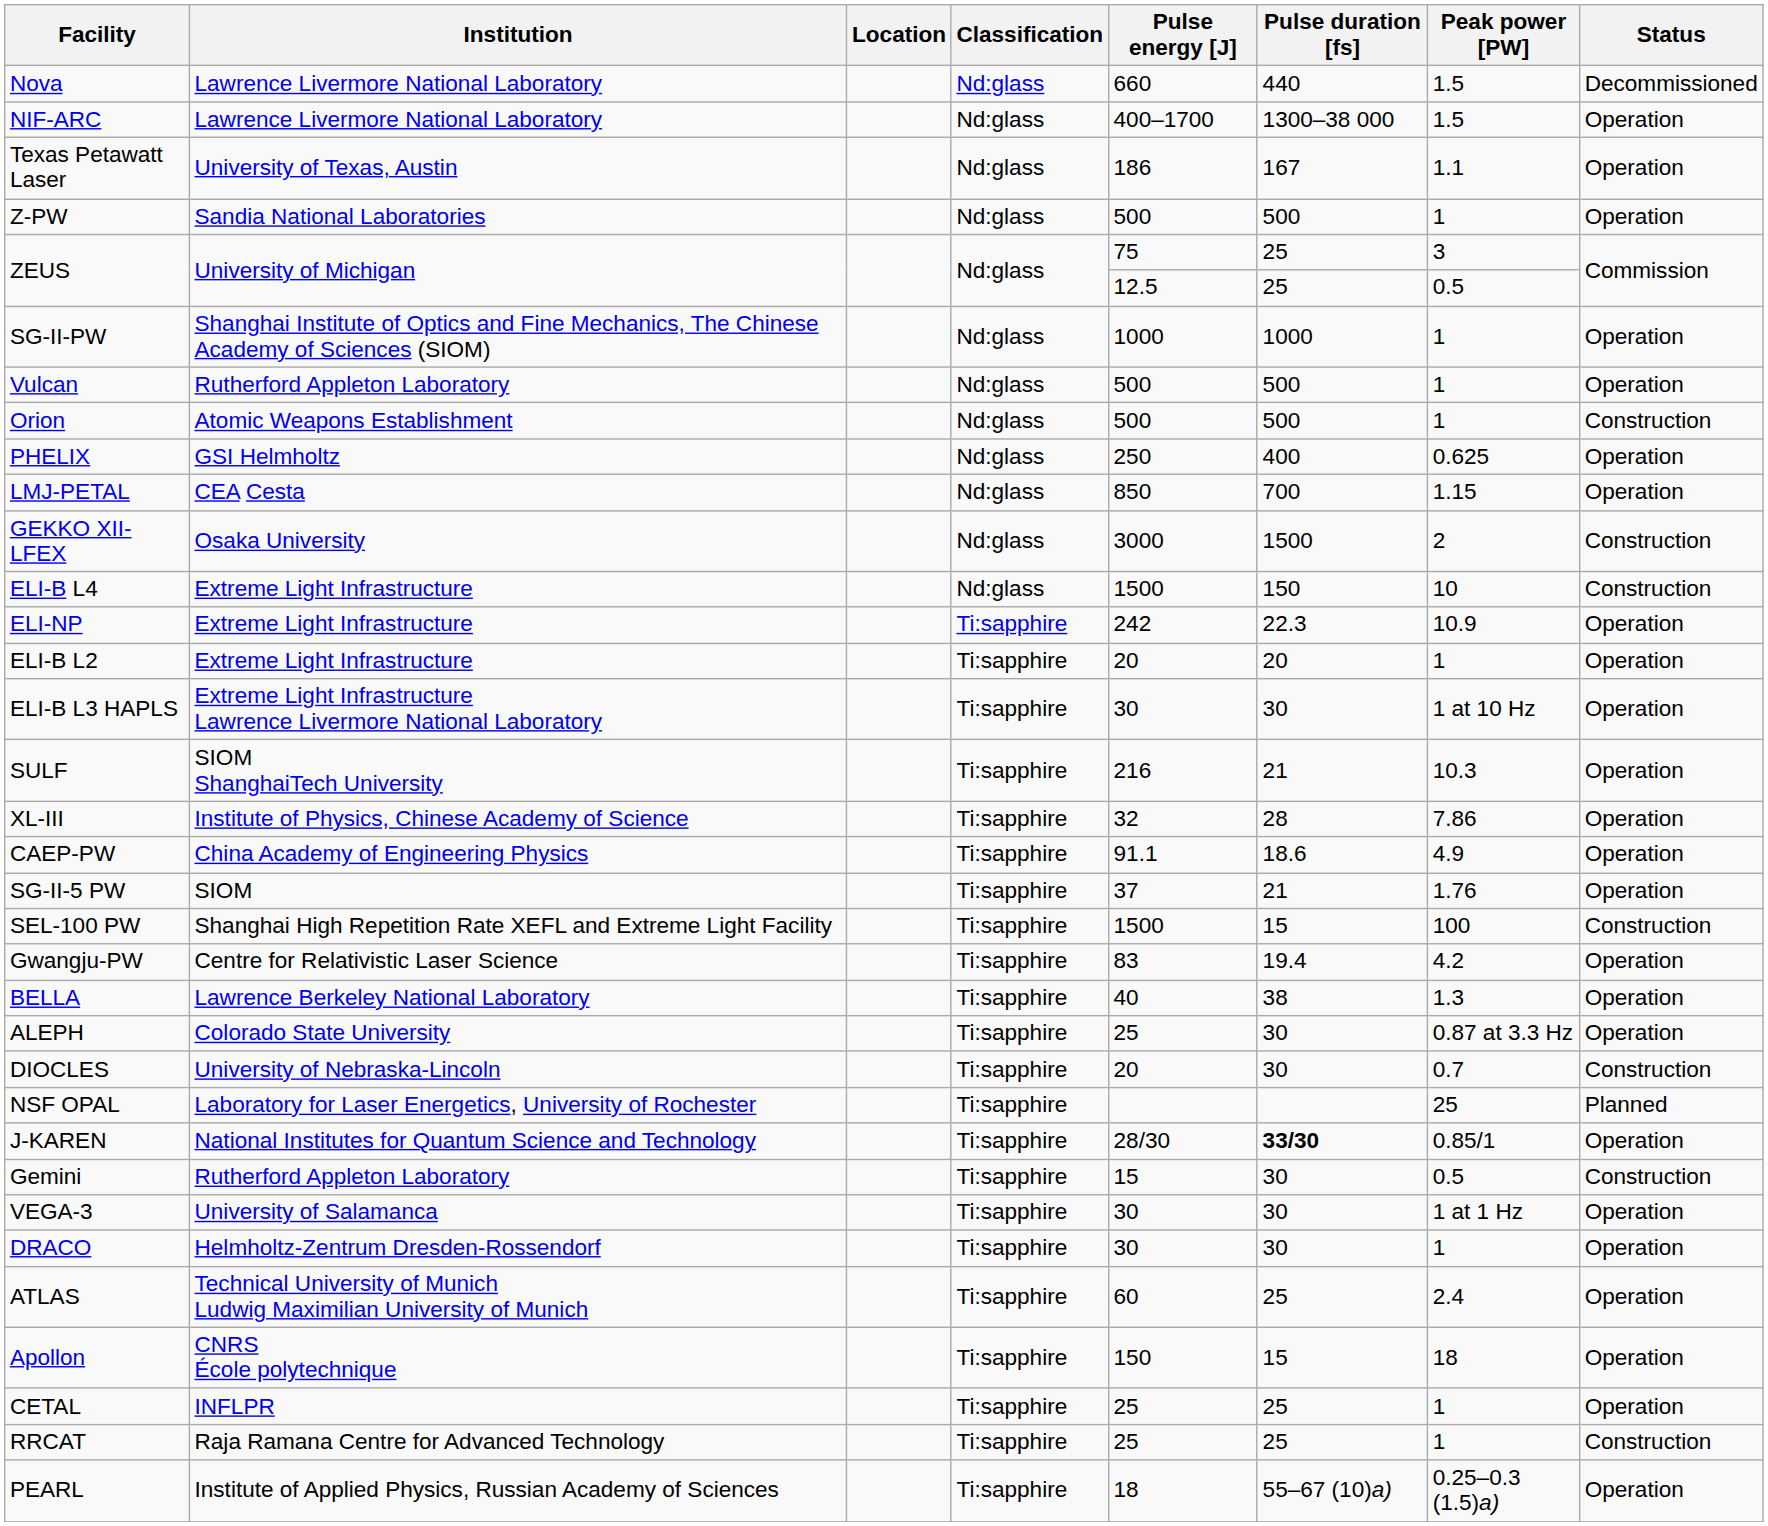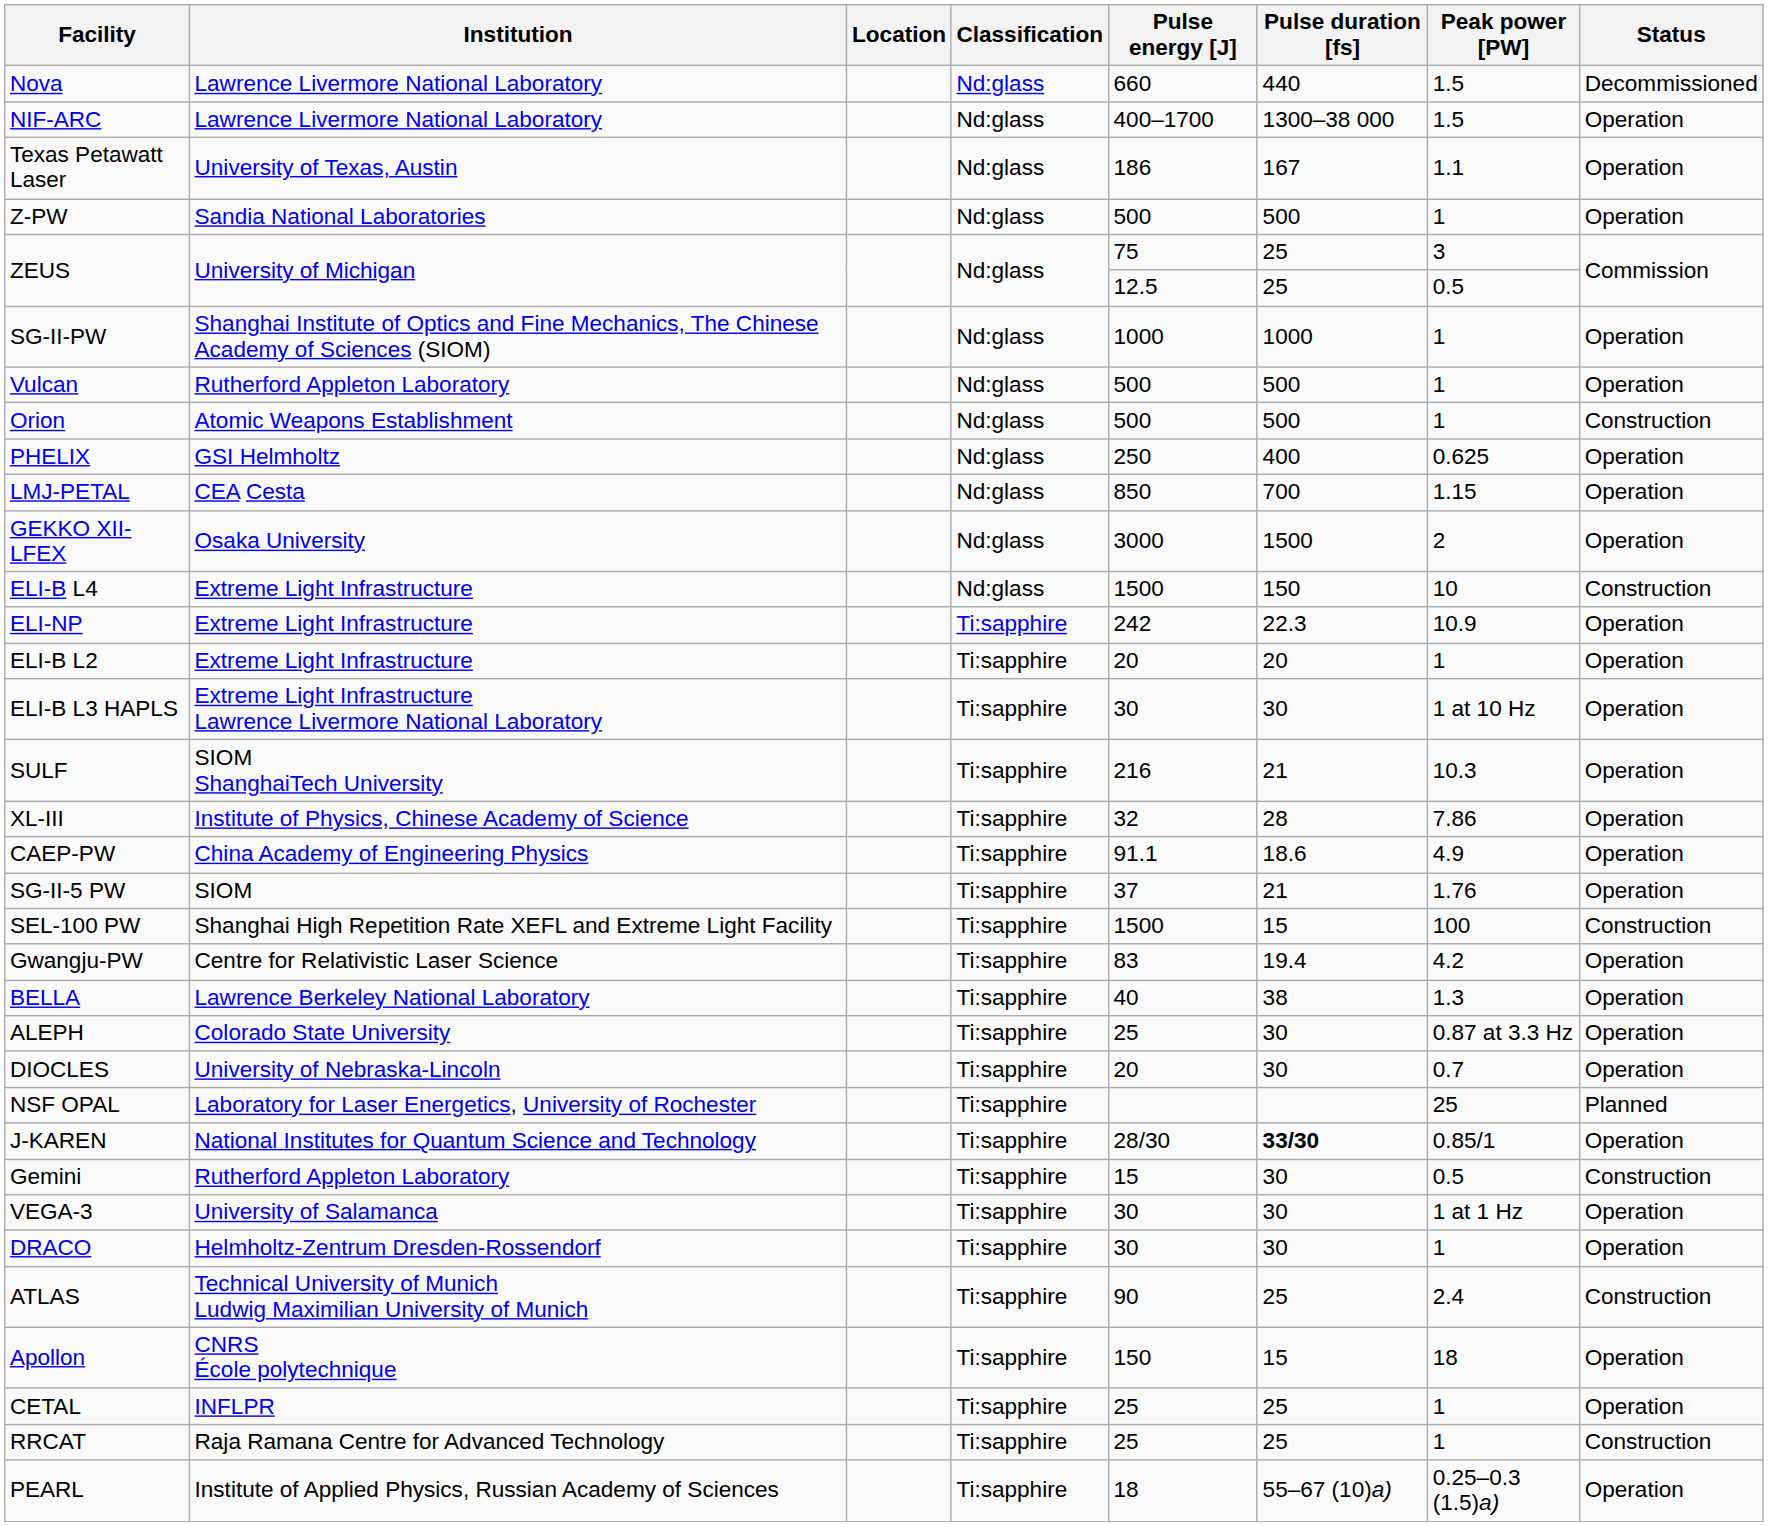GEKKO XII-LFEX | Status: Construction -> Operation
DIOCLES | Status: Construction -> Operation
ATLAS | Pulse energy [J]: 60 -> 90
ATLAS | Status: Operation -> Construction
